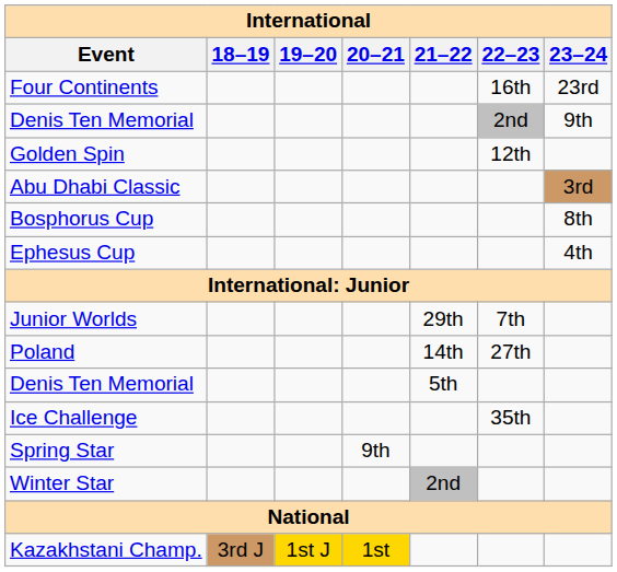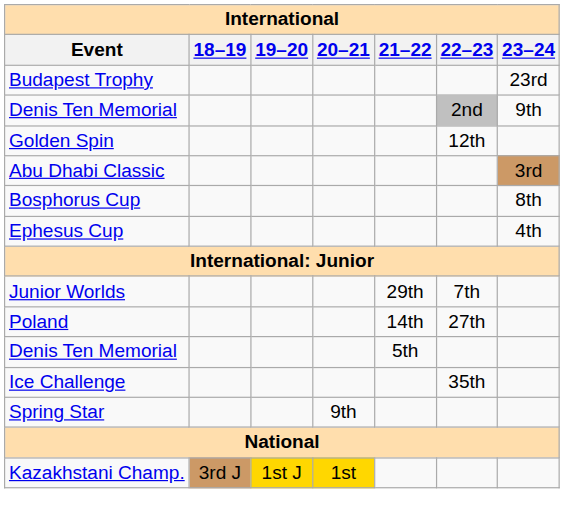- row: Four Continents | 16th | 23rd
+ row: Budapest Trophy | 23rd
- row: Winter Star | 2nd
